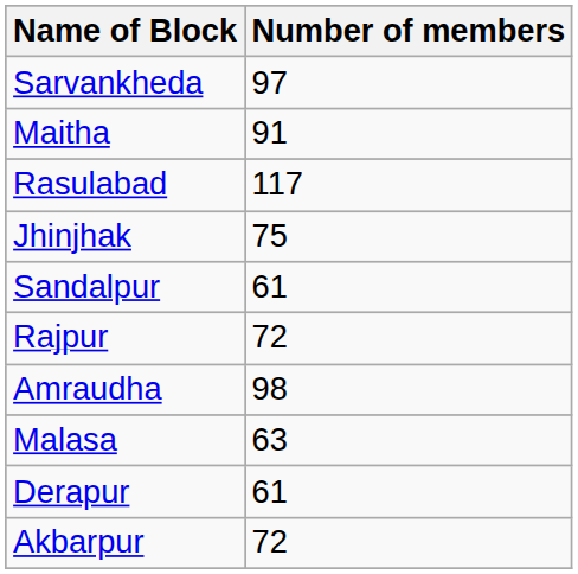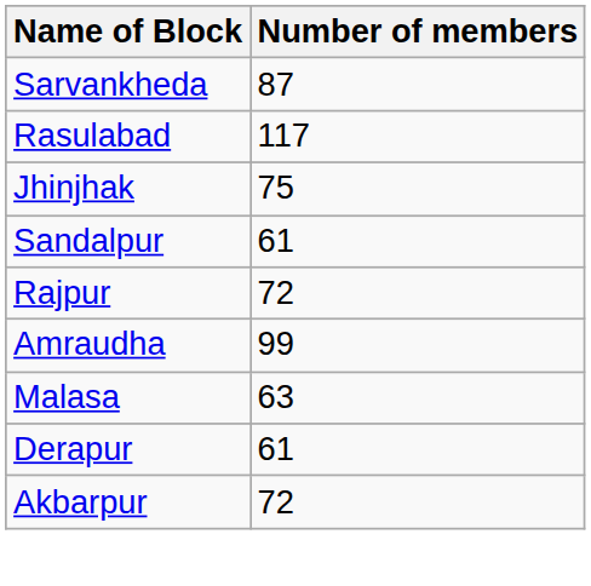Sarvankheda | Number of members: 97 -> 87
- row: Maitha | 91
Amraudha | Number of members: 98 -> 99
